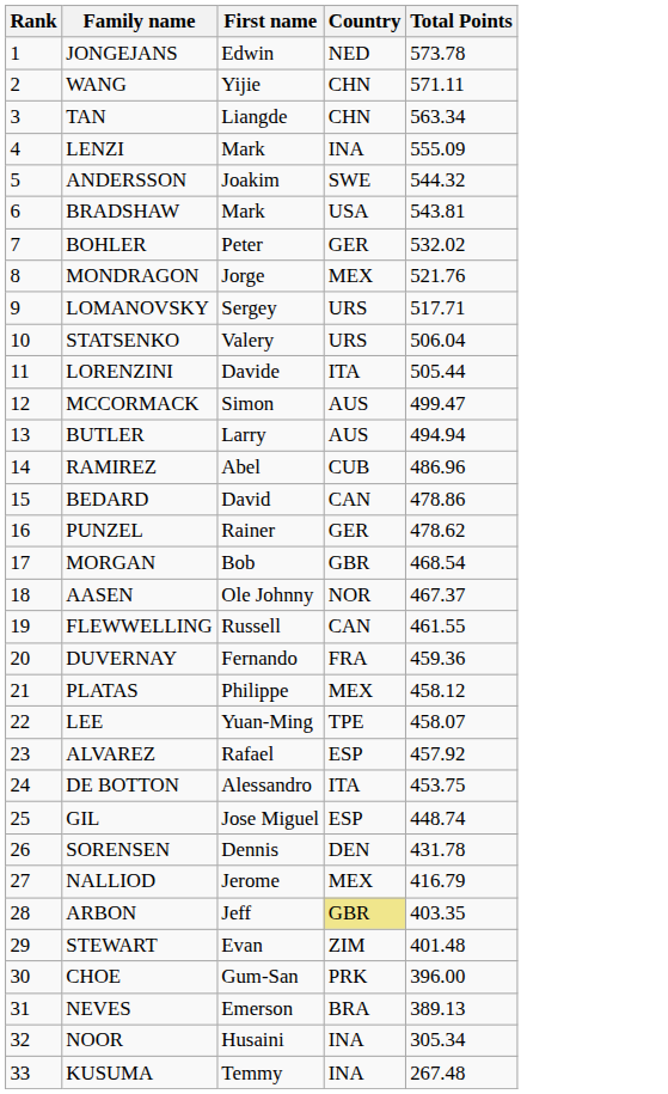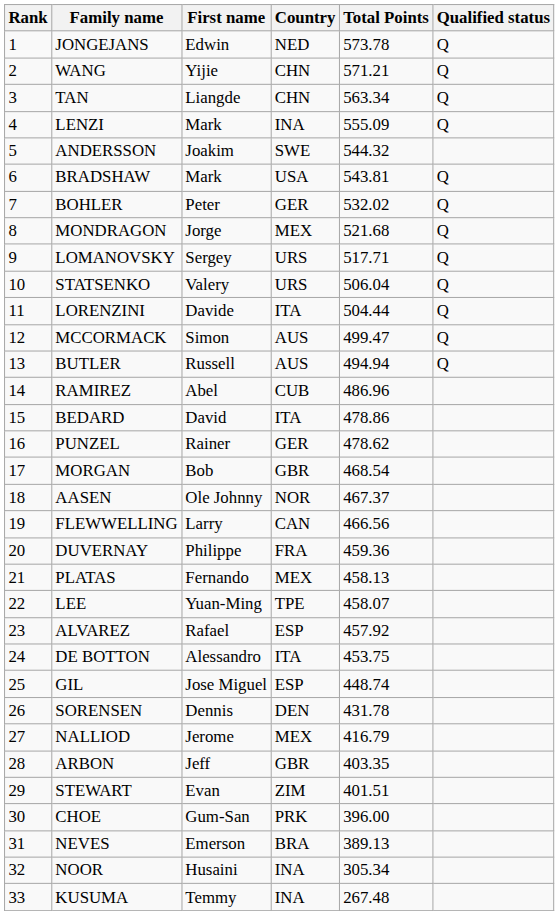+ column: Qualified status | Q | Q | Q | Q | Q | Q | Q | Q | Q | Q | Q | Q
WANG | Total Points: 571.11 -> 571.21
MONDRAGON | Total Points: 521.76 -> 521.68
LORENZINI | Total Points: 505.44 -> 504.44
BUTLER | First name: Larry -> Russell
BEDARD | Country: CAN -> ITA
FLEWWELLING | First name: Russell -> Larry
FLEWWELLING | Total Points: 461.55 -> 466.56
DUVERNAY | First name: Fernando -> Philippe
PLATAS | First name: Philippe -> Fernando
PLATAS | Total Points: 458.12 -> 458.13
ARBON | Country: khaki background -> no background
STEWART | Total Points: 401.48 -> 401.51
